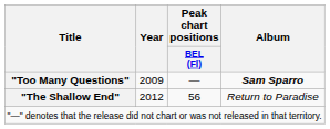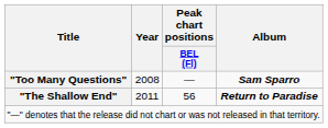"Too Many Questions" | Year: 2009 -> 2008
"The Shallow End" | Year: 2012 -> 2011
"The Shallow End" | Album: normal -> bold
